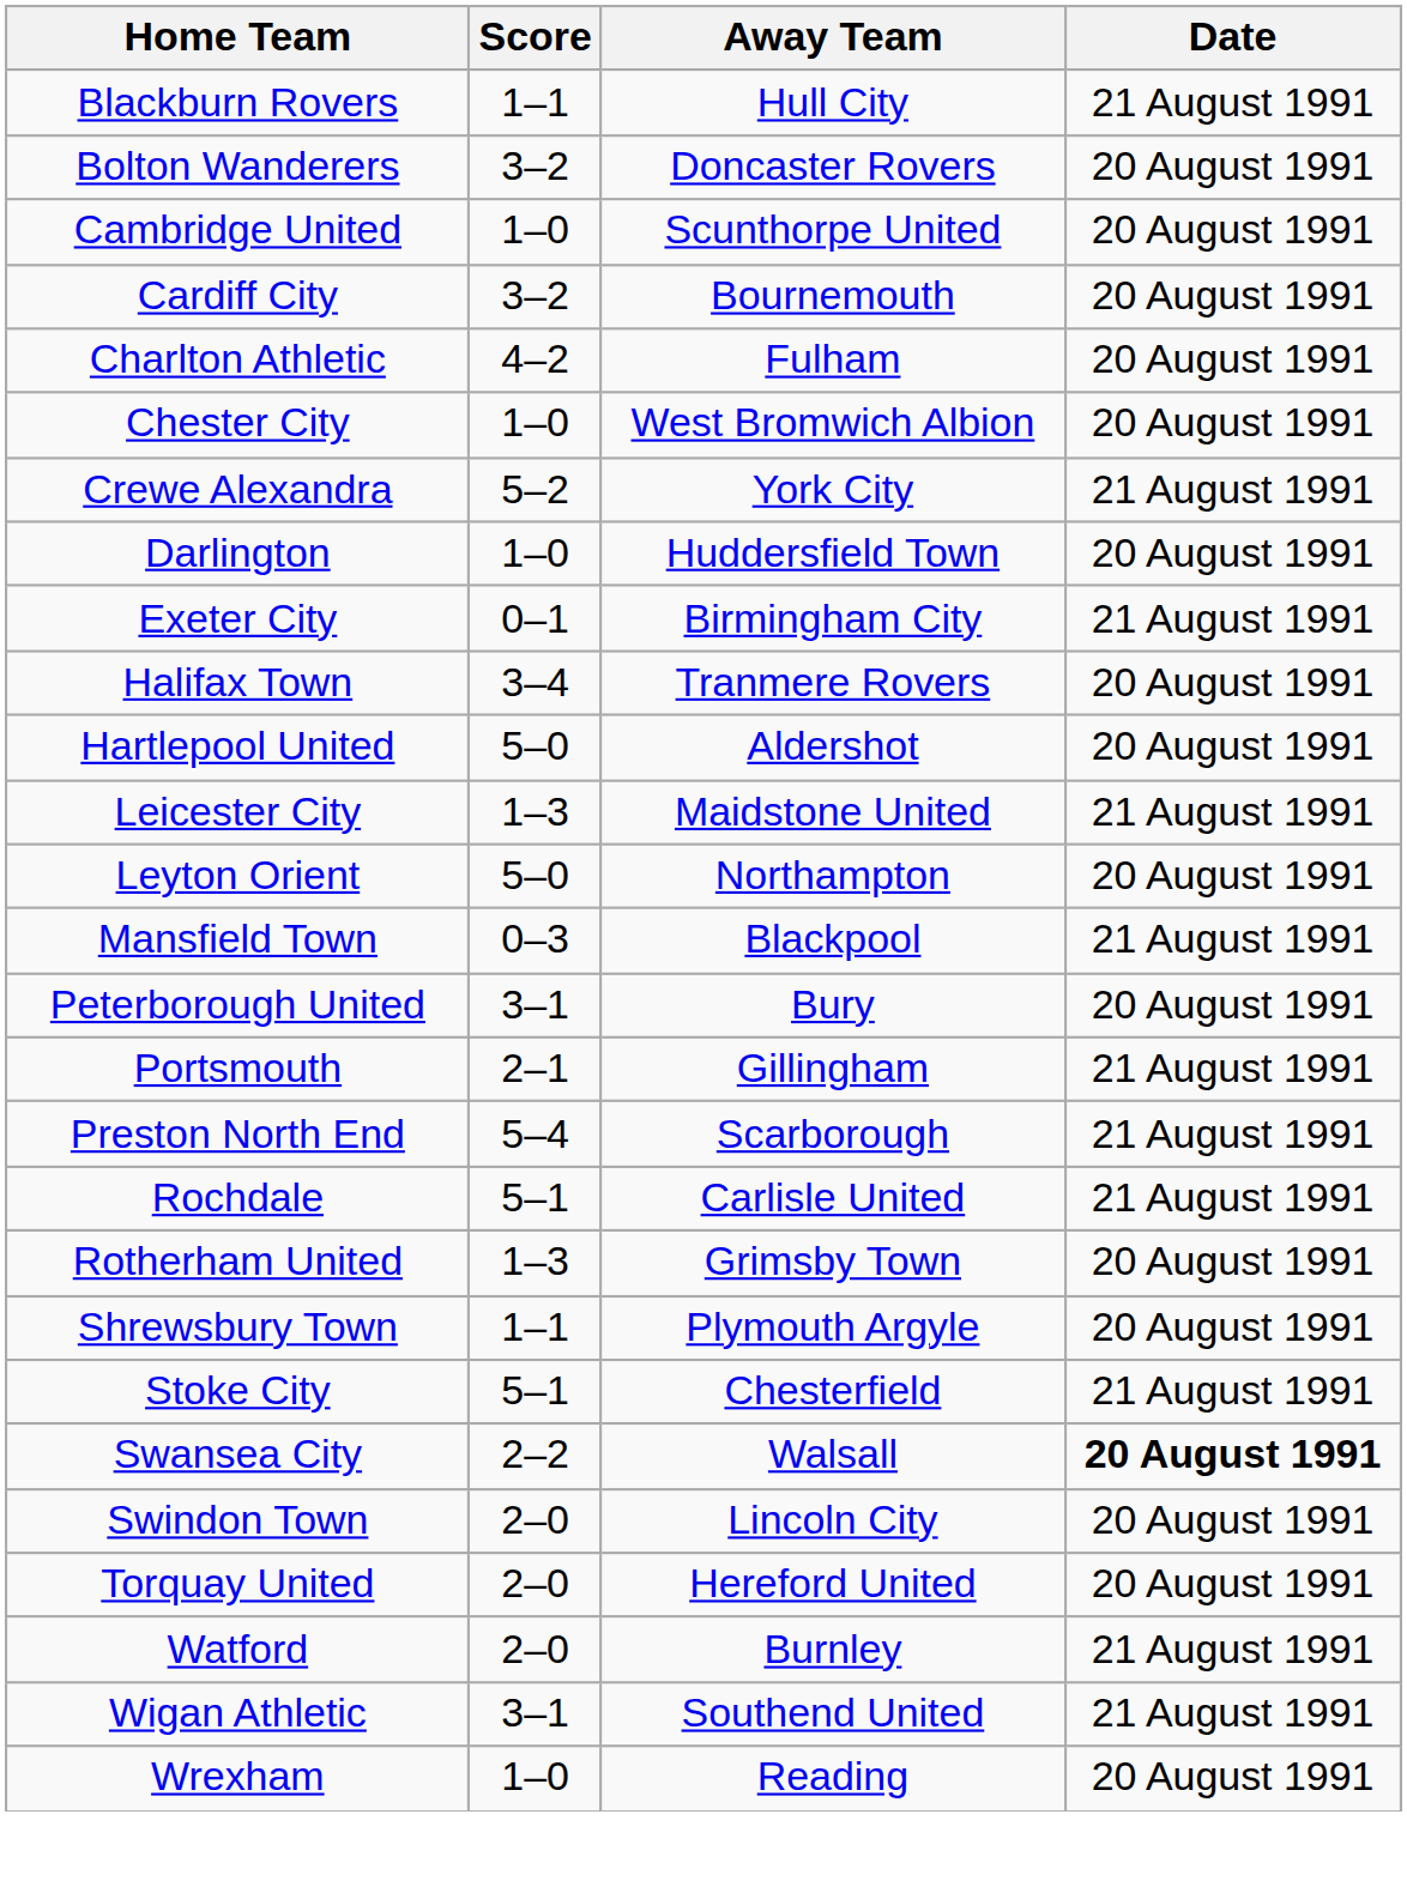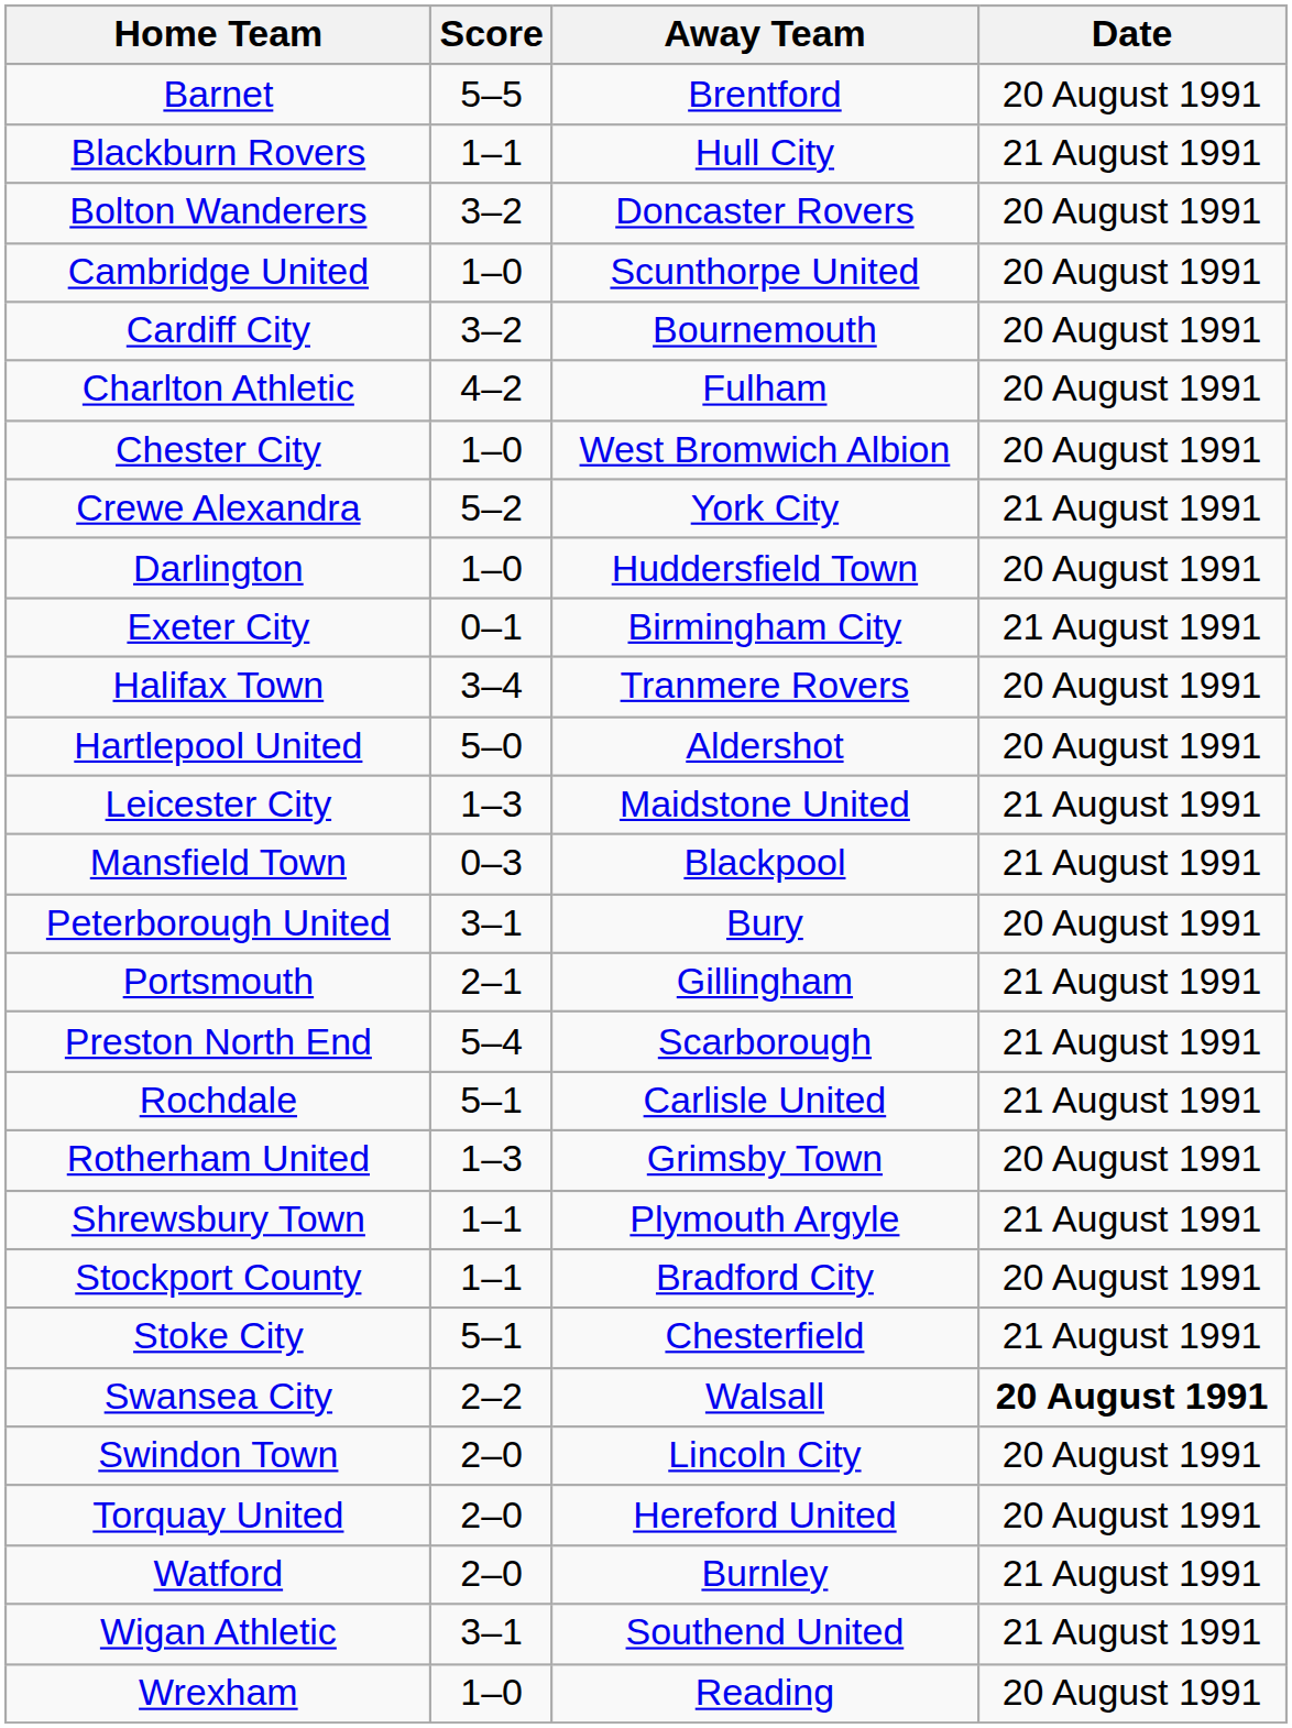+ row: Barnet | 5–5 | Brentford | 20 August 1991
- row: Leyton Orient | 5–0 | Northampton | 20 August 1991
Shrewsbury Town | Date: 20 August 1991 -> 21 August 1991
+ row: Stockport County | 1–1 | Bradford City | 20 August 1991
